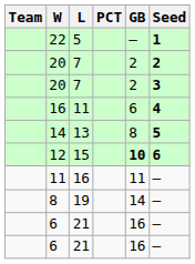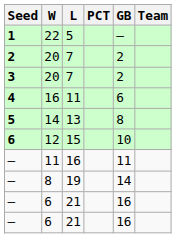columns swapped: Team <-> Seed
12 | GB: bold -> normal
